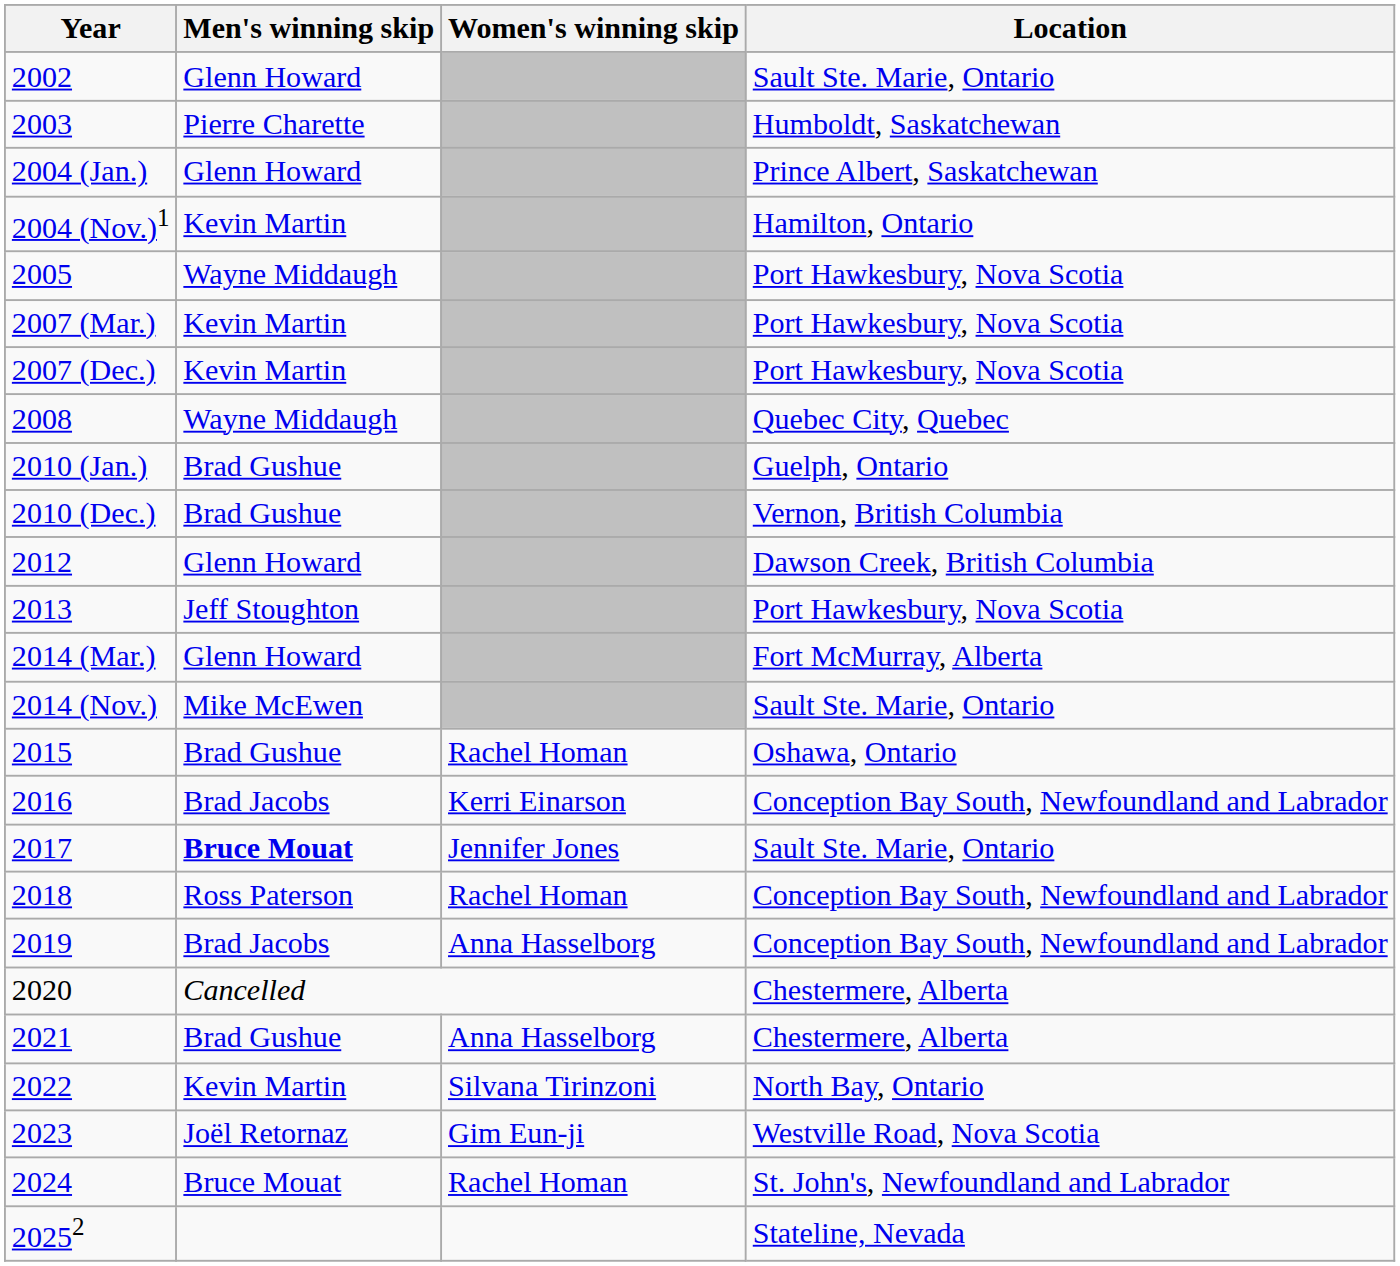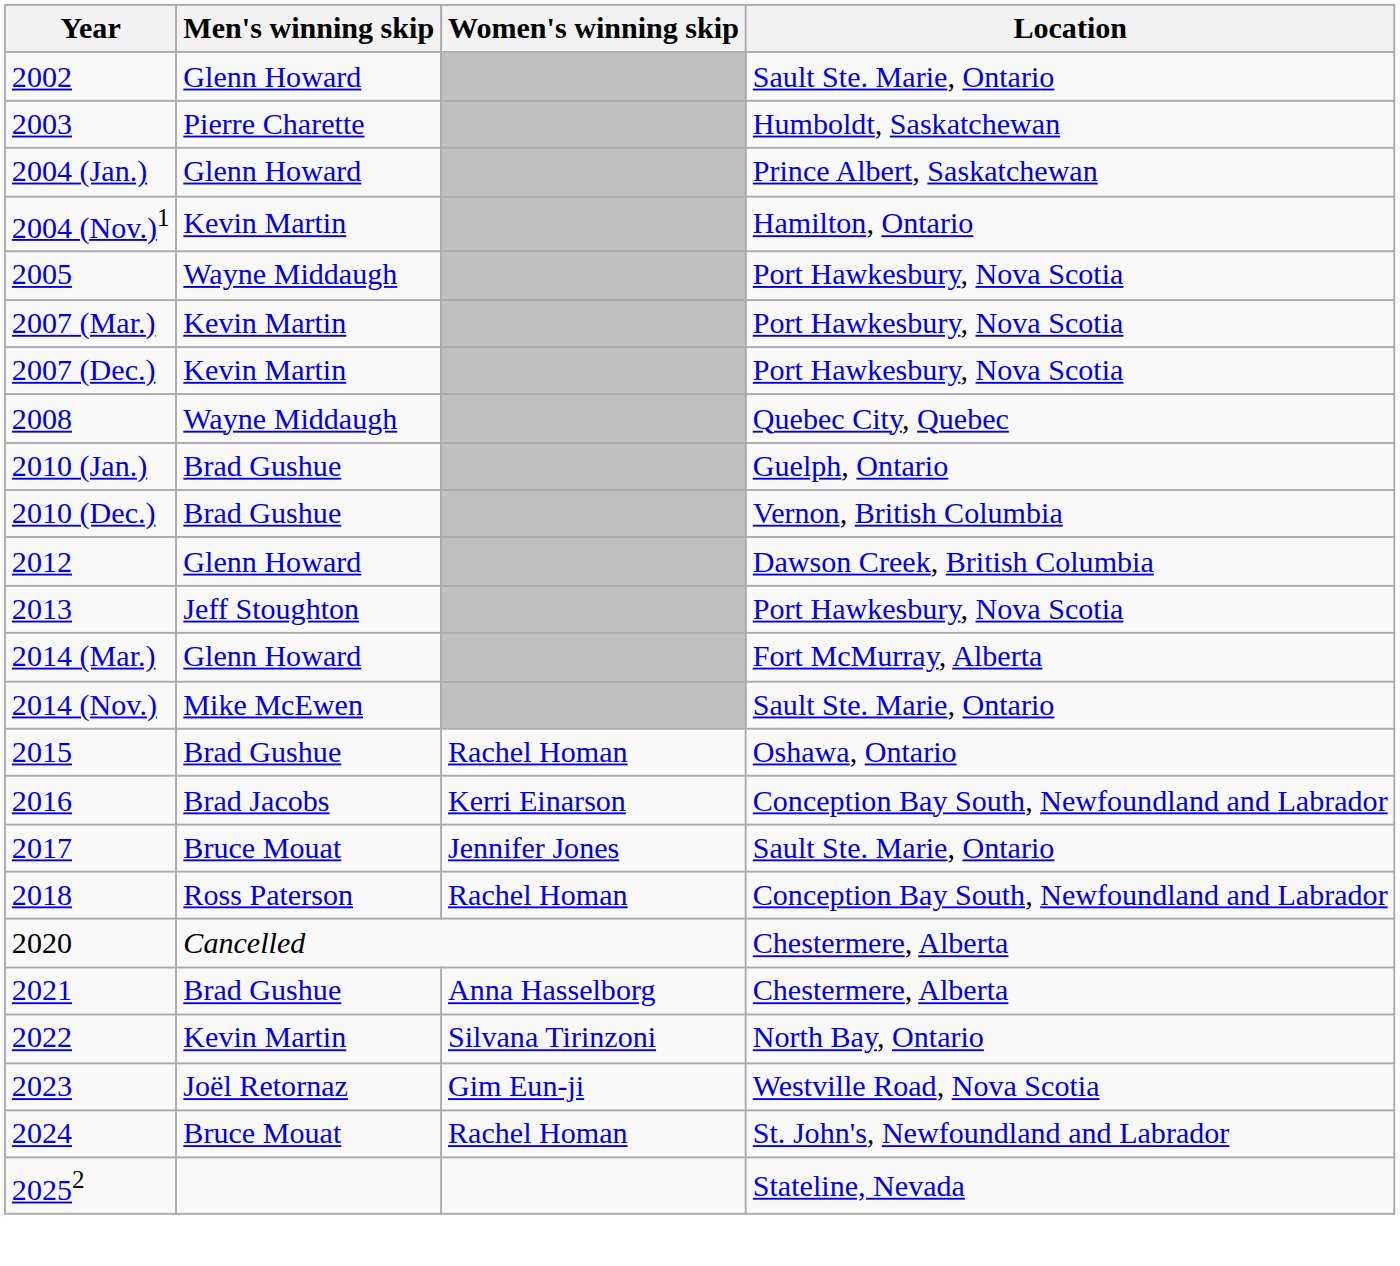2017 | Men's winning skip: bold -> normal
- row: 2019 | Brad Jacobs | Anna Hasselborg | Conception Bay South, Newfoundland and Labrador
